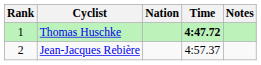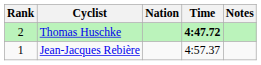Thomas Huschke | Rank: 1 -> 2
Jean-Jacques Rebière | Rank: 2 -> 1
